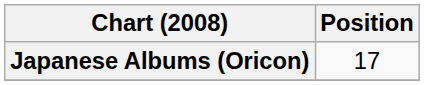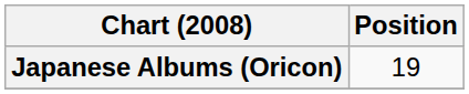Japanese Albums (Oricon) | Position: 17 -> 19
